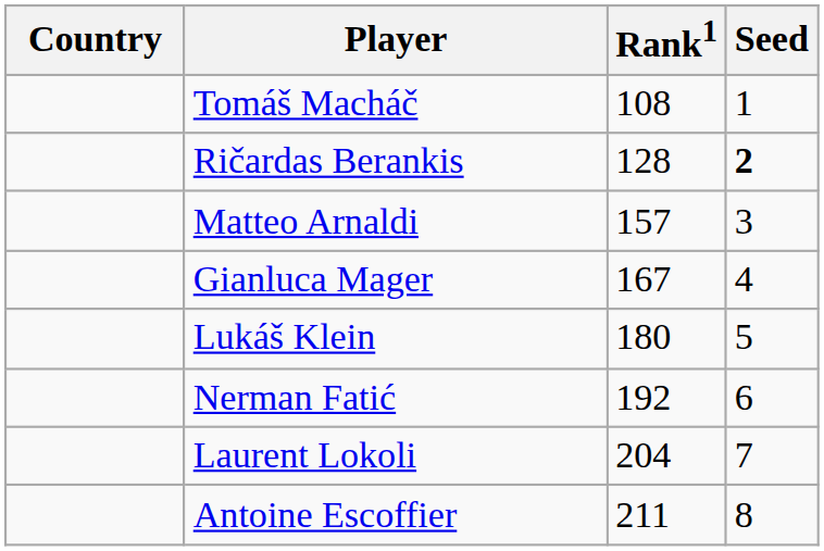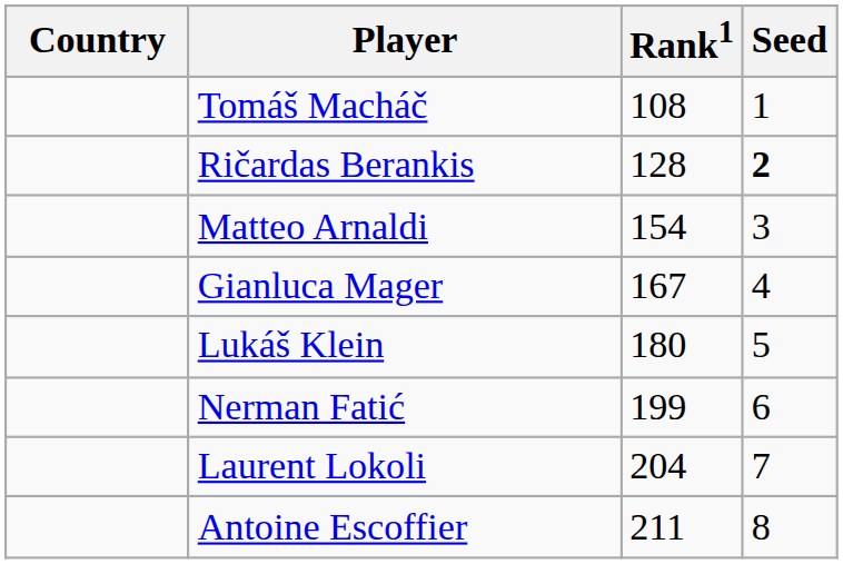Matteo Arnaldi | Rank1: 157 -> 154
Nerman Fatić | Rank1: 192 -> 199
